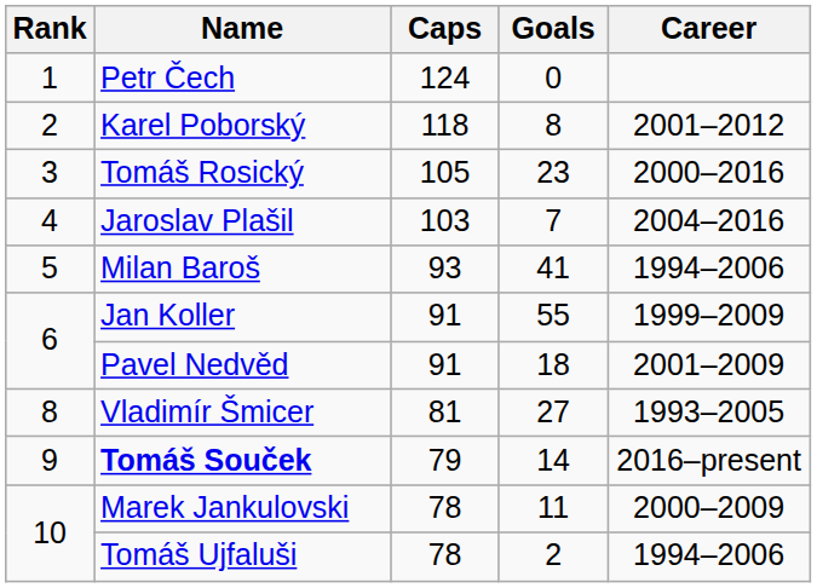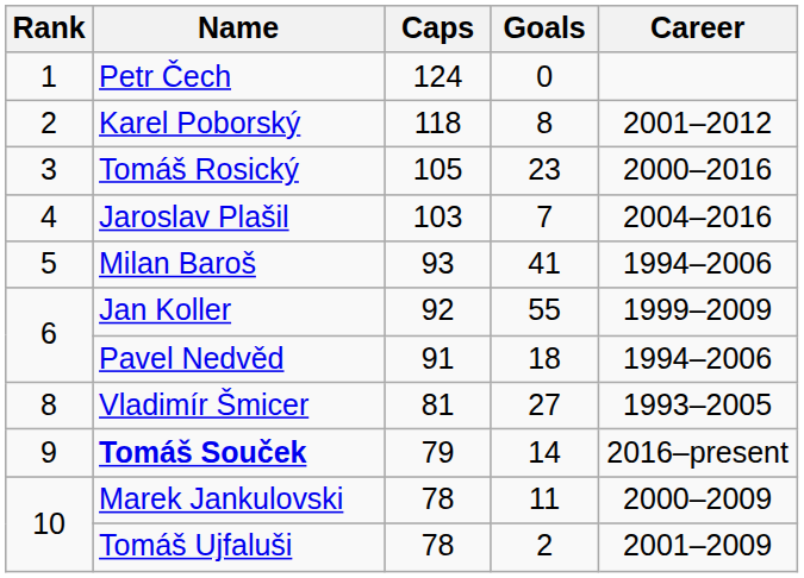Jan Koller | Caps: 91 -> 92
Pavel Nedvěd | Career: 2001–2009 -> 1994–2006
Tomáš Ujfaluši | Career: 1994–2006 -> 2001–2009
